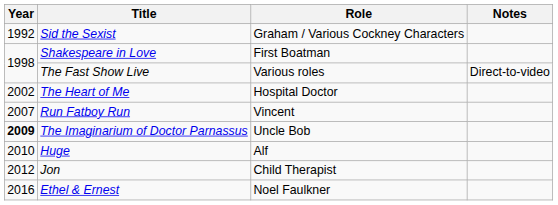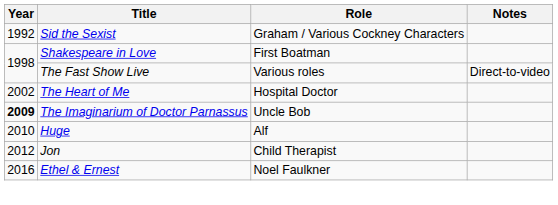- row: 2007 | Run Fatboy Run | Vincent
